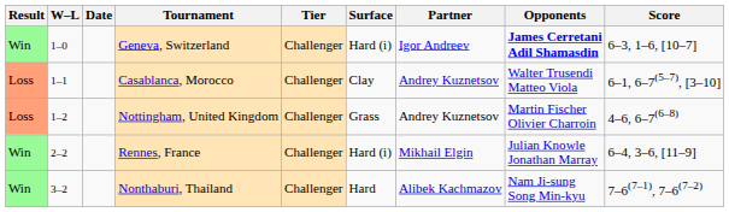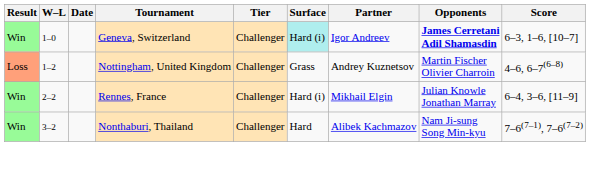Geneva, Switzerland | Surface: no background -> paleturquoise background
- row: Loss | 1–1 | Casablanca, Morocco | Challenger | Clay | Andrey Kuznetsov | Walter Trusendi Matteo Viola | 6–1, 6–7(5–7), [3–10]
